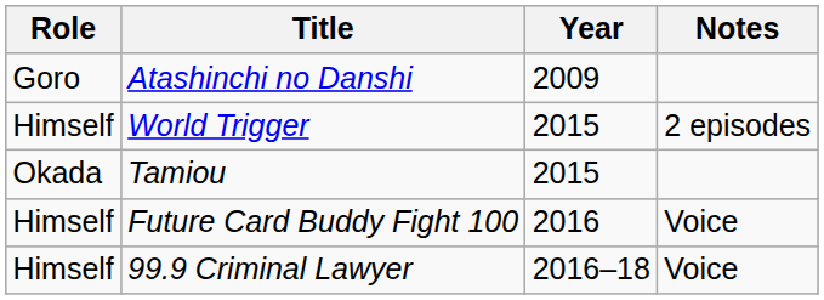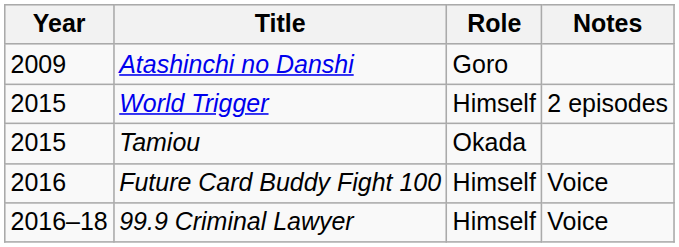columns swapped: Year <-> Role
